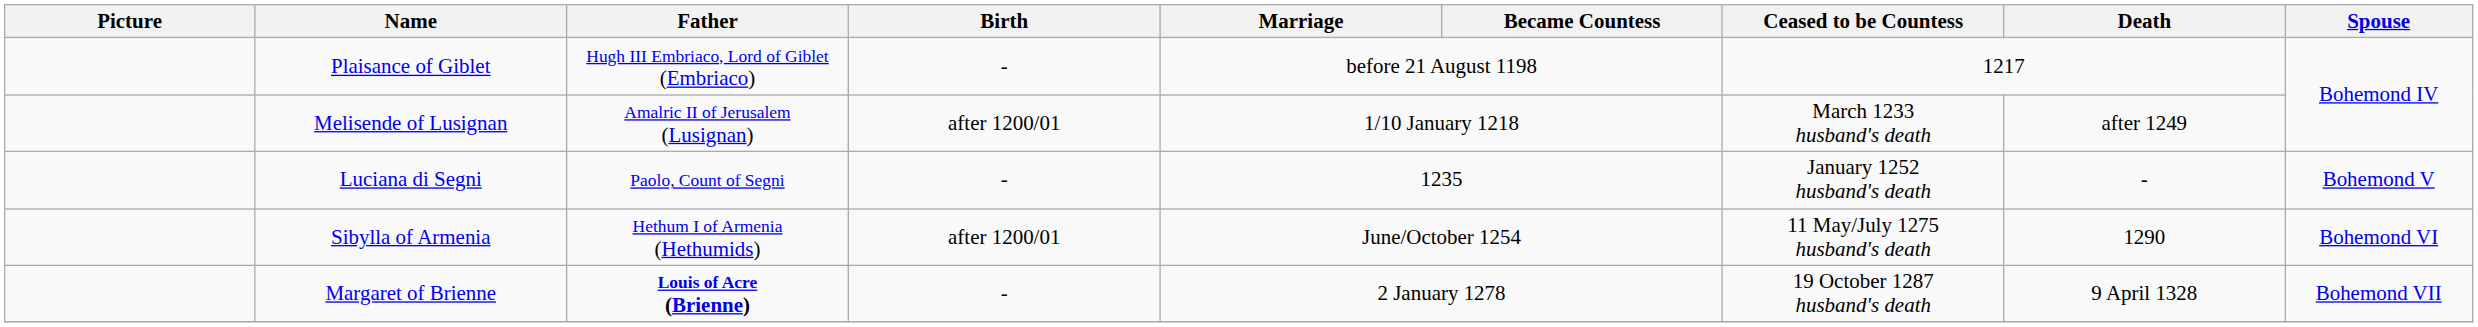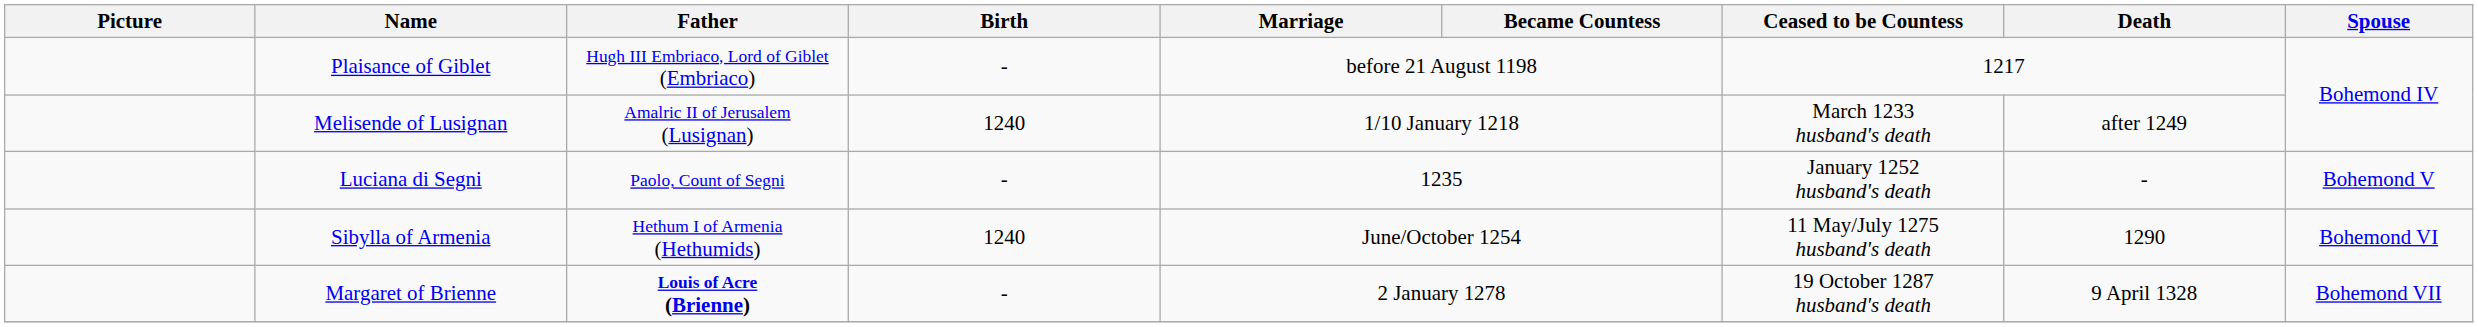Melisende of Lusignan | Birth: after 1200/01 -> 1240
Sibylla of Armenia | Birth: after 1200/01 -> 1240
